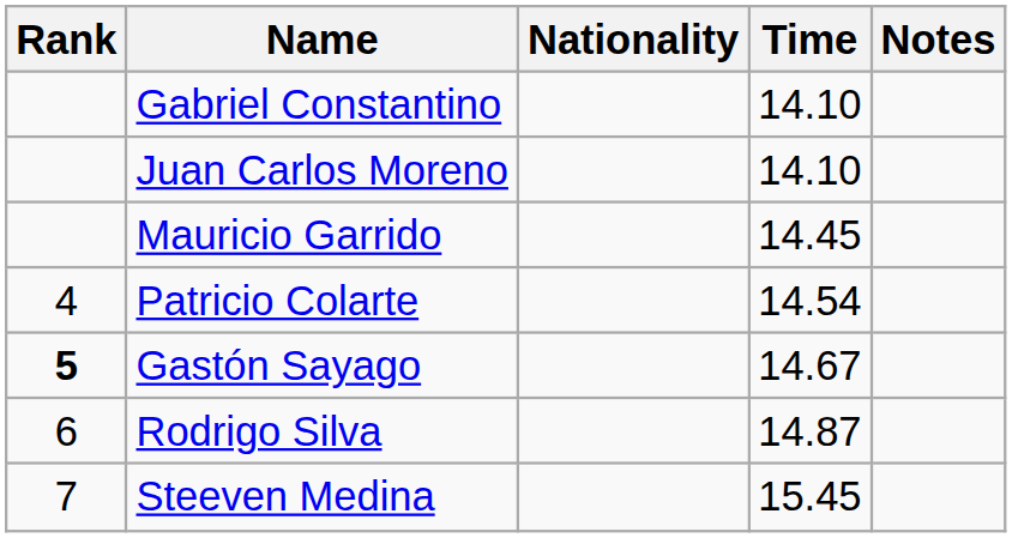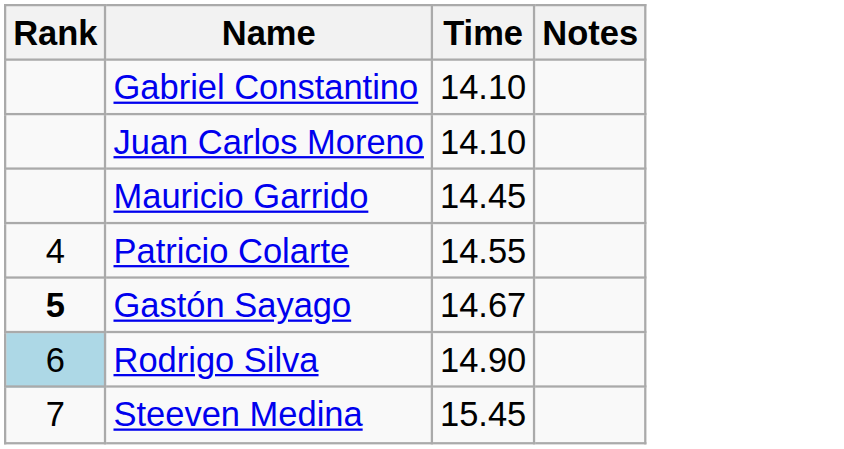- column: Nationality
Patricio Colarte | Time: 14.54 -> 14.55
Rodrigo Silva | Rank: no background -> lightblue background
Rodrigo Silva | Time: 14.87 -> 14.90
